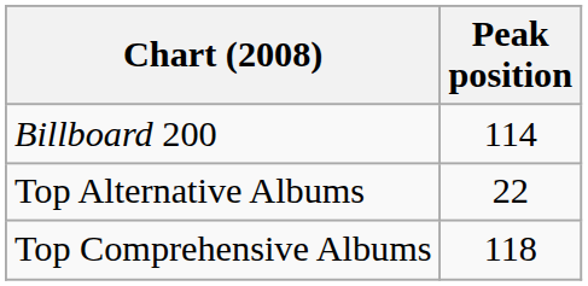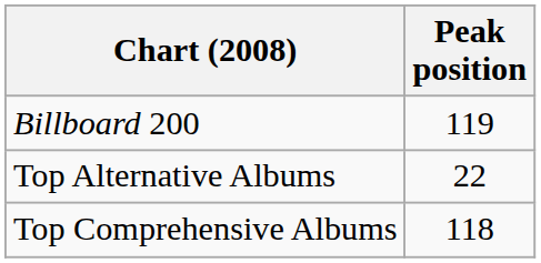Billboard 200 | Peak position: 114 -> 119
